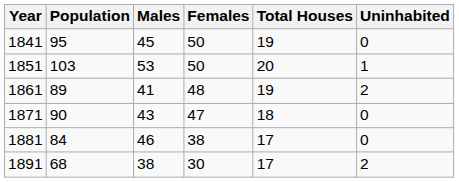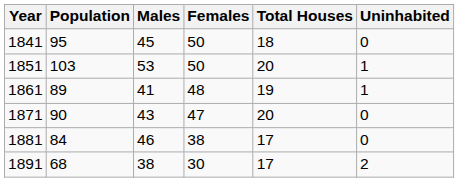1841 | Total Houses: 19 -> 18
1861 | Uninhabited: 2 -> 1
1871 | Total Houses: 18 -> 20
